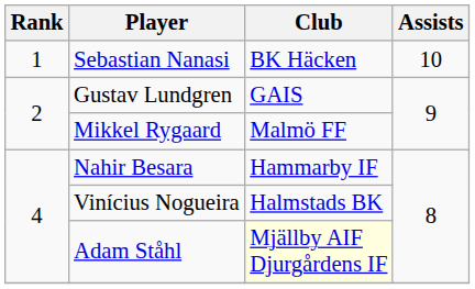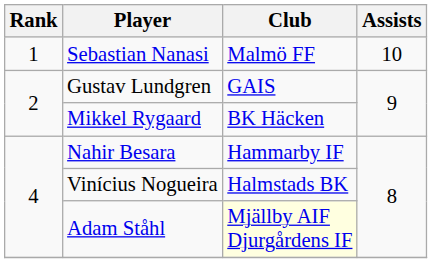Sebastian Nanasi | Club: BK Häcken -> Malmö FF
Mikkel Rygaard | Club: Malmö FF -> BK Häcken
